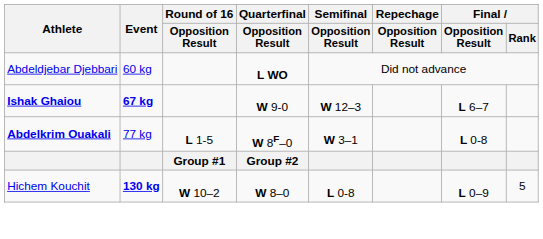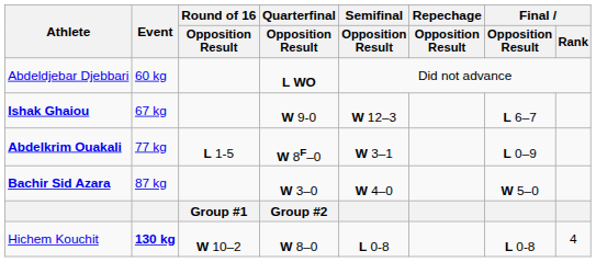Ishak Ghaiou | Event: bold -> normal
Abdelkrim Ouakali | Final / Opposition Result: L 0-8 -> L 0–9
+ row: Bachir Sid Azara | 87 kg | W 3–0 | W 4–0 | W 5–0
Hichem Kouchit | Final / Opposition Result: L 0–9 -> L 0-8
Hichem Kouchit | Final / Rank: 5 -> 4
